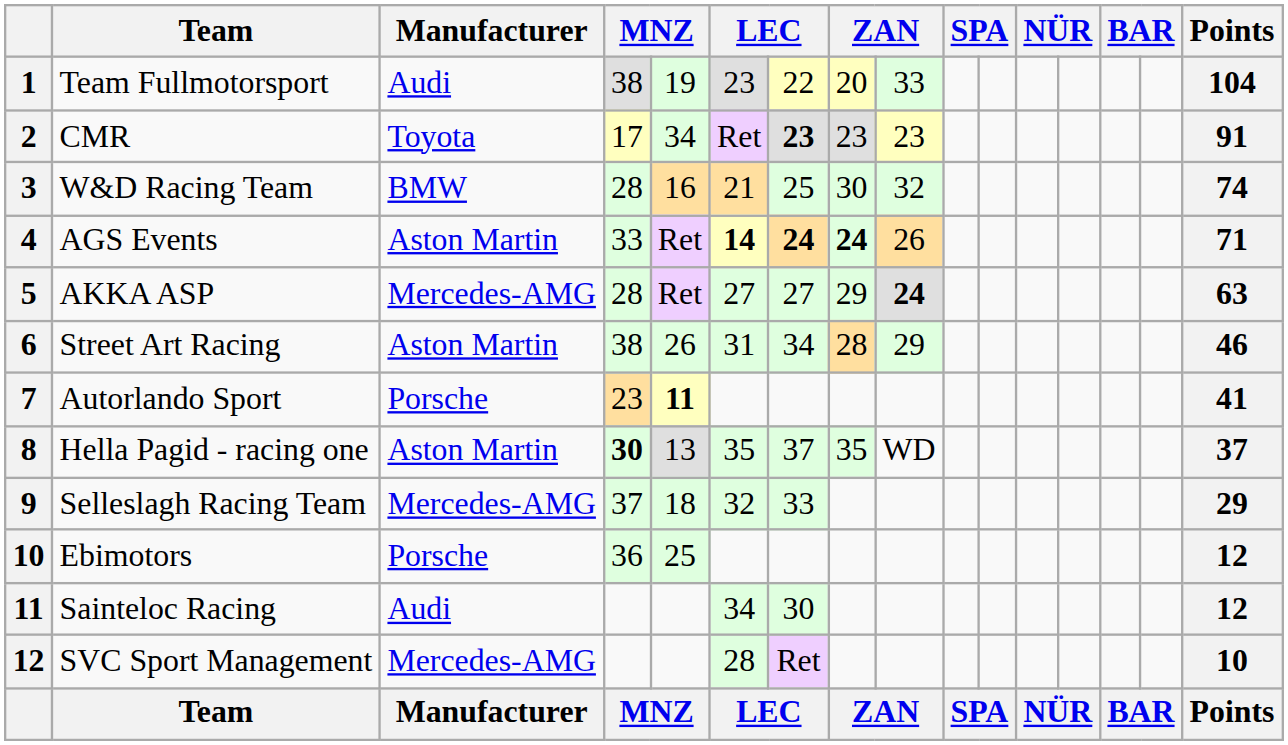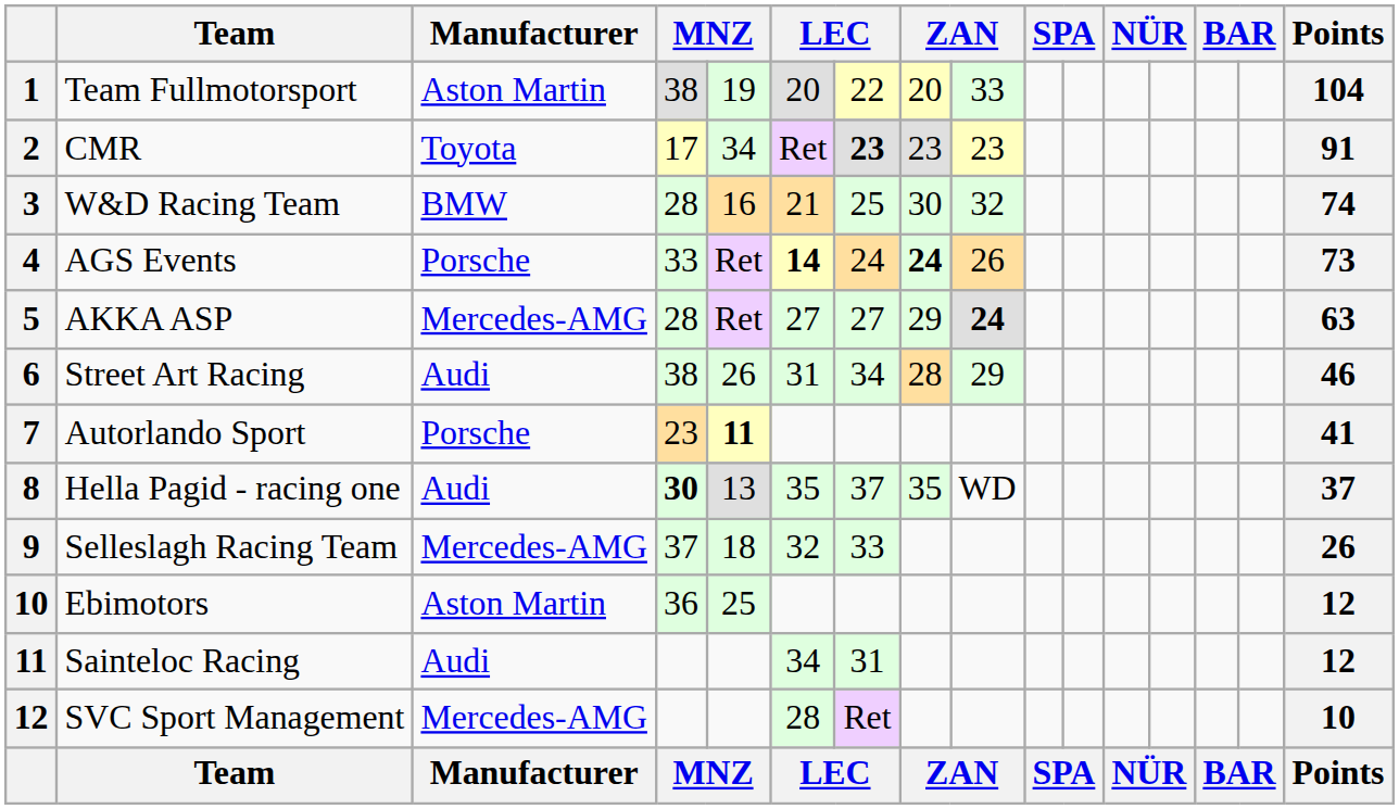Team Fullmotorsport | Manufacturer: Audi -> Aston Martin
Team Fullmotorsport | column 6: 23 -> 20
AGS Events | Manufacturer: Aston Martin -> Porsche
AGS Events | column 7: bold -> normal
AGS Events | Points: 71 -> 73
Street Art Racing | Manufacturer: Aston Martin -> Audi
Hella Pagid - racing one | Manufacturer: Aston Martin -> Audi
Selleslagh Racing Team | Points: 29 -> 26
Ebimotors | Manufacturer: Porsche -> Aston Martin
Sainteloc Racing | column 7: 30 -> 31
